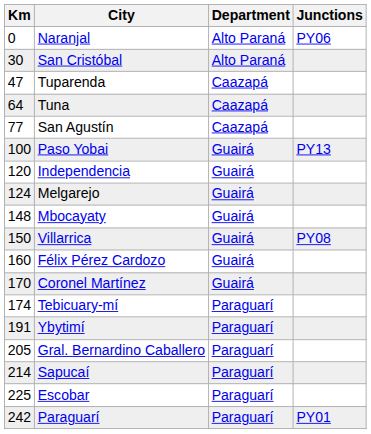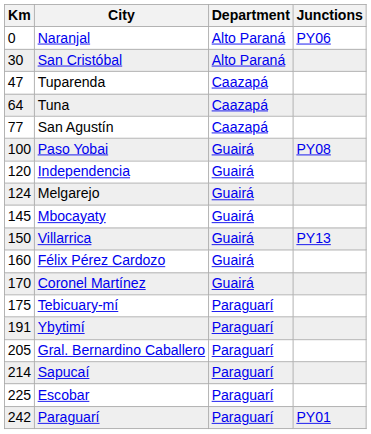Paso Yobai | Junctions: PY13 -> PY08
Mbocayaty | Km: 148 -> 145
Villarrica | Junctions: PY08 -> PY13
Tebicuary-mí | Km: 174 -> 175
